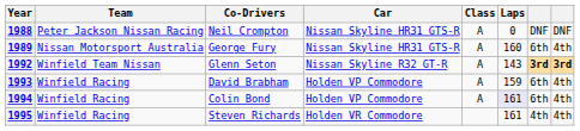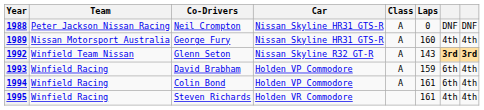1989 | column 7: 6th -> 4th
1994 | Laps: lavender background -> no background
